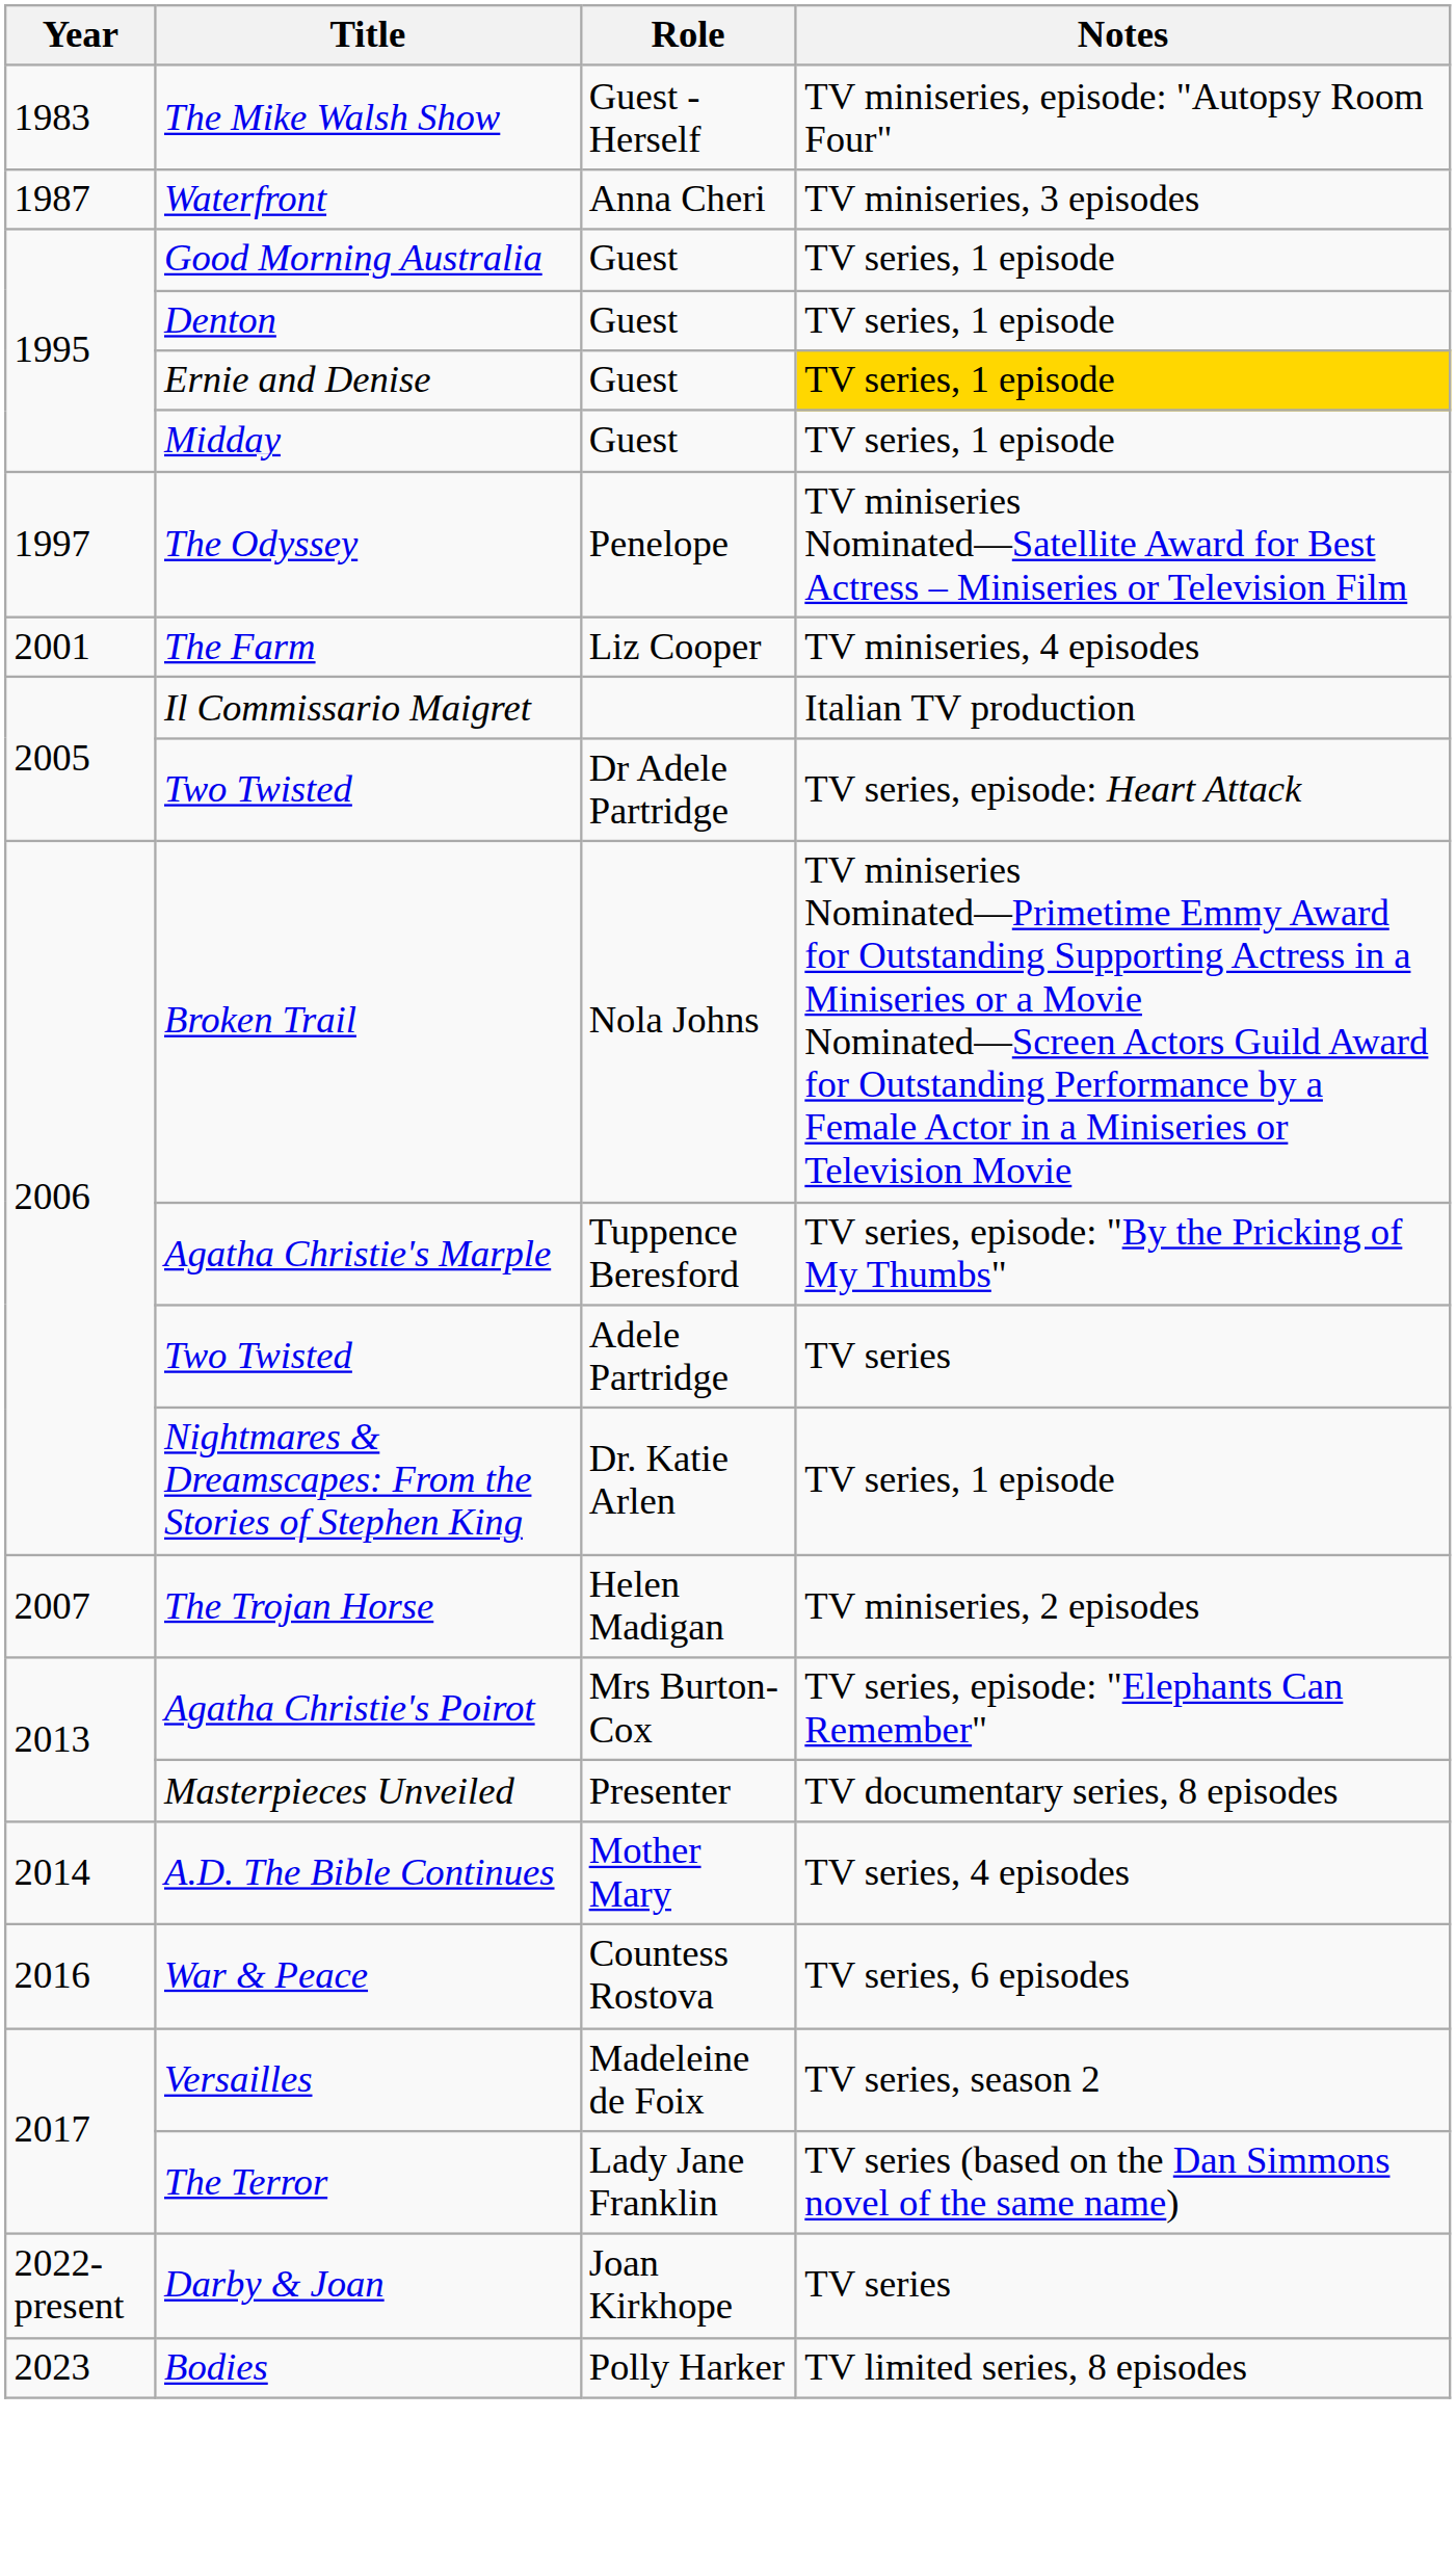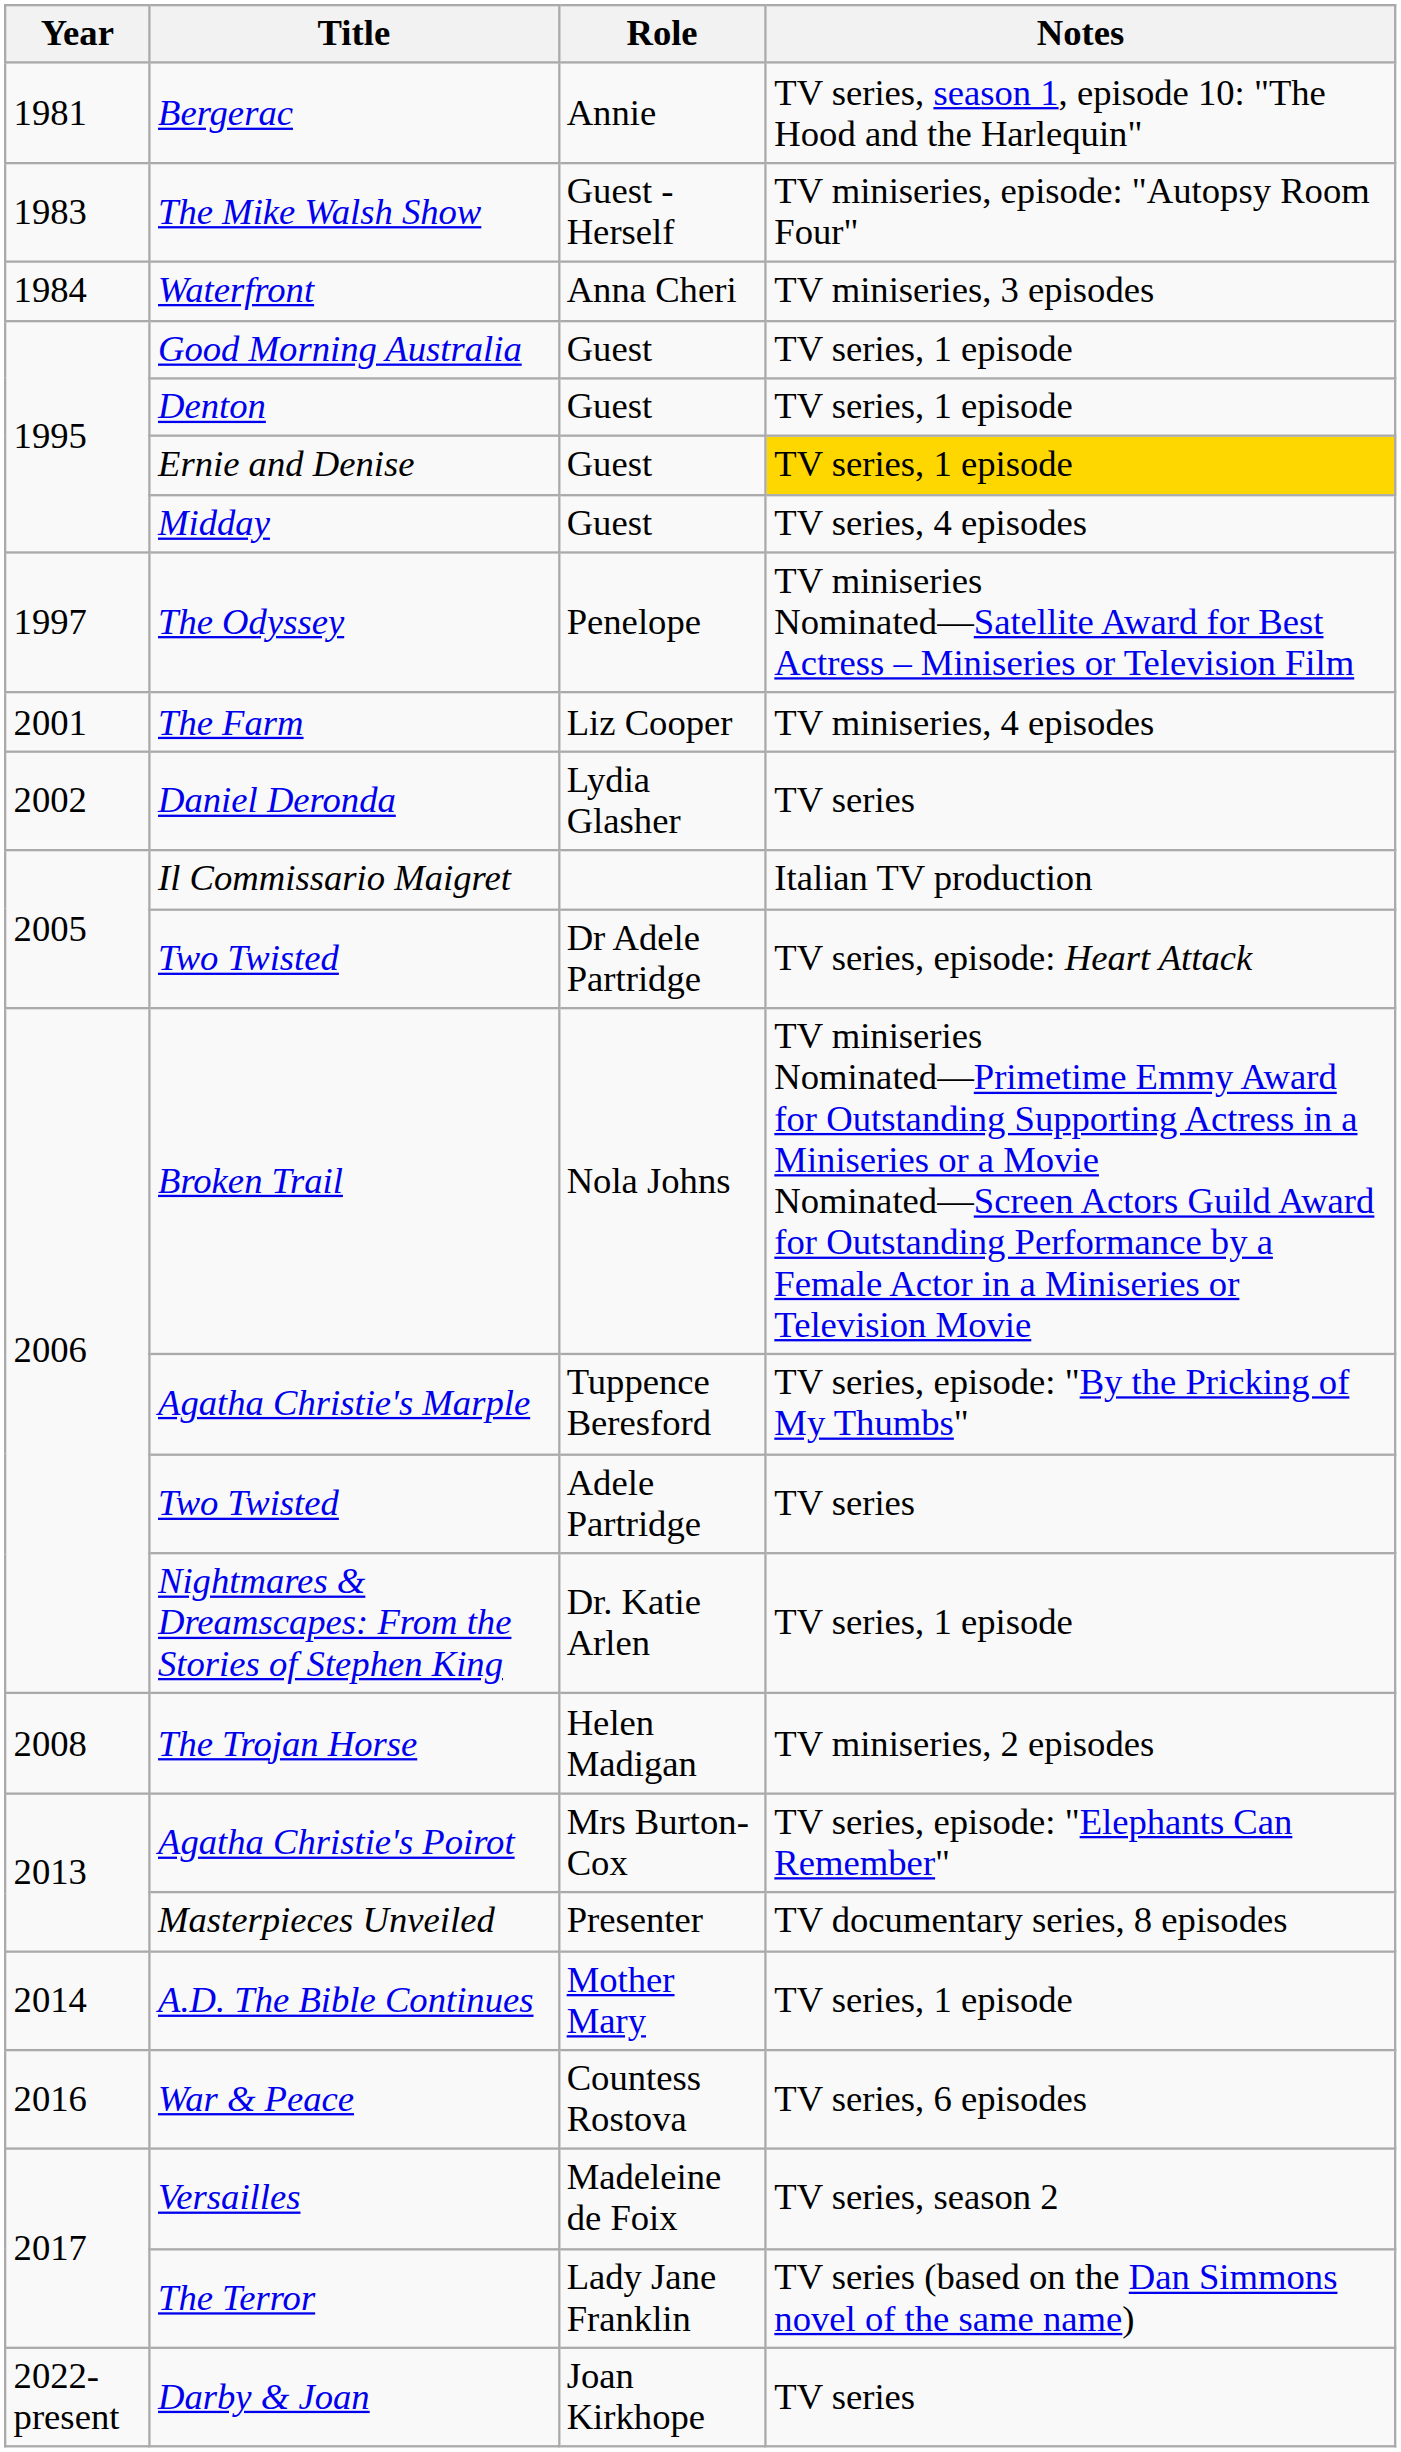+ row: 1981 | Bergerac | Annie | TV series, season 1, episode 10: "The Hood and the Harlequin"
Waterfront | Year: 1987 -> 1984
Midday | Notes: TV series, 1 episode -> TV series, 4 episodes
+ row: 2002 | Daniel Deronda | Lydia Glasher | TV series
The Trojan Horse | Year: 2007 -> 2008
A.D. The Bible Continues | Notes: TV series, 4 episodes -> TV series, 1 episode
- row: 2023 | Bodies | Polly Harker | TV limited series, 8 episodes
